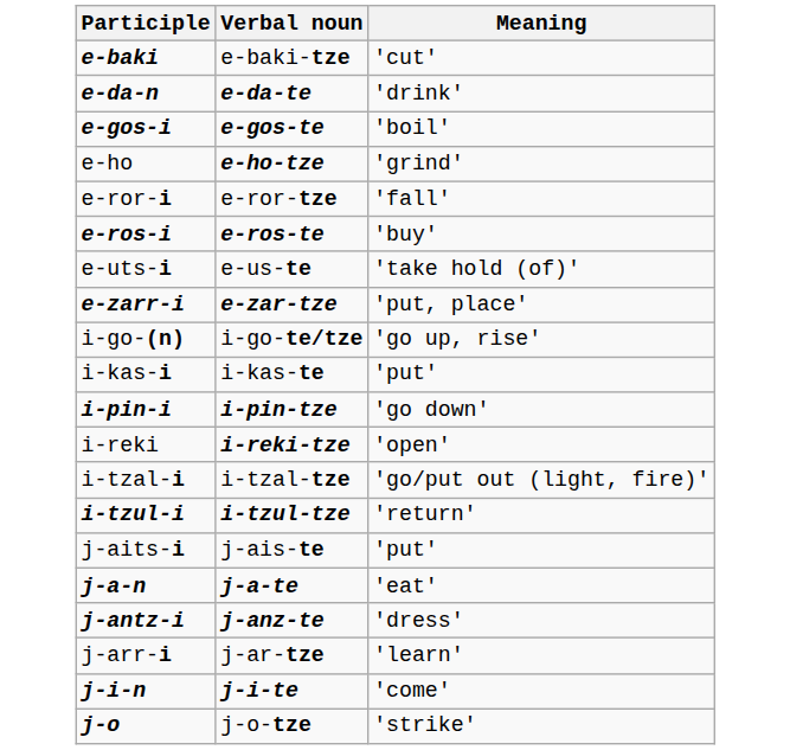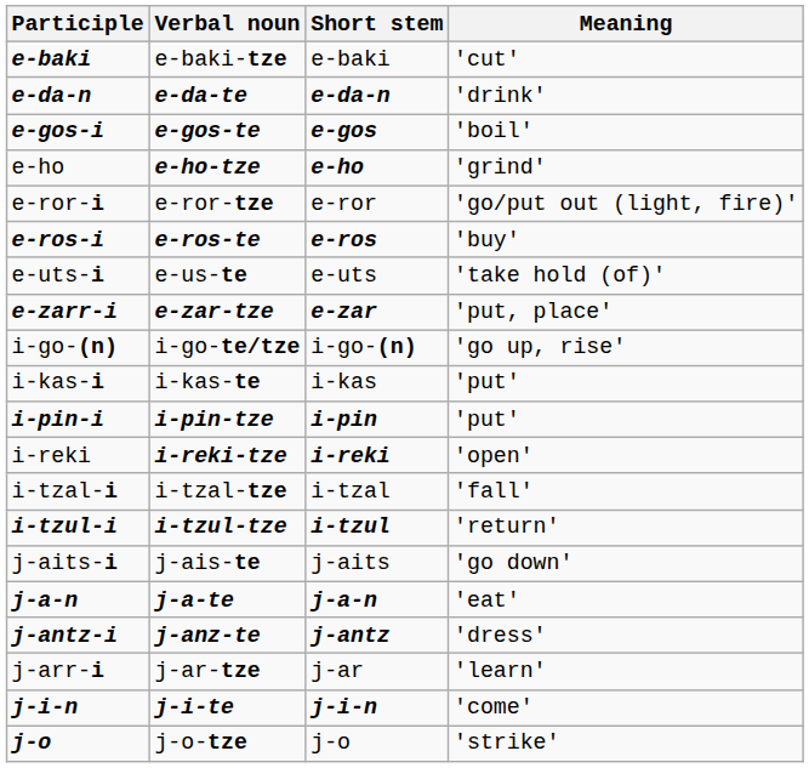+ column: Short stem | e-baki | e-da-n | e-gos | e-ho | e-ror | e-ros | e-uts | e-zar | i-go-(n) | i-kas | i-pin | i-reki | i-tzal | i-tzul | j-aits | j-a-n | j-antz | j-ar | j-i-n | j-o
e-ror-i | Meaning: 'fall' -> 'go/put out (light, fire)'
i-pin-i | Meaning: 'go down' -> 'put'
i-tzal-i | Meaning: 'go/put out (light, fire)' -> 'fall'
j-aits-i | Meaning: 'put' -> 'go down'
